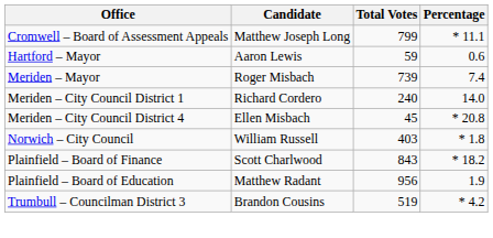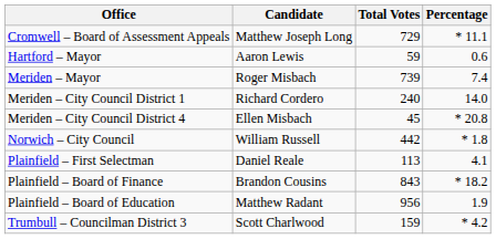Cromwell – Board of Assessment Appeals | Total Votes: 799 -> 729
Norwich – City Council | Total Votes: 403 -> 442
+ row: Plainfield – First Selectman | Daniel Reale | 113 | 4.1
Plainfield – Board of Finance | Candidate: Scott Charlwood -> Brandon Cousins
Trumbull – Councilman District 3 | Candidate: Brandon Cousins -> Scott Charlwood
Trumbull – Councilman District 3 | Total Votes: 519 -> 159
